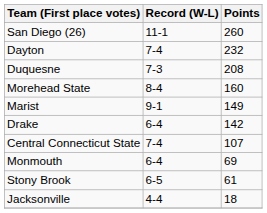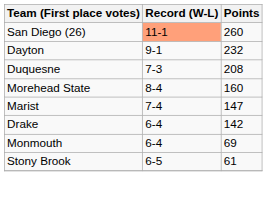San Diego (26) | Record (W-L): no background -> lightsalmon background
Dayton | Record (W-L): 7-4 -> 9-1
Marist | Record (W-L): 9-1 -> 7-4
Marist | Points: 149 -> 147
- row: Central Connecticut State | 7-4 | 107
- row: Jacksonville | 4-4 | 18
